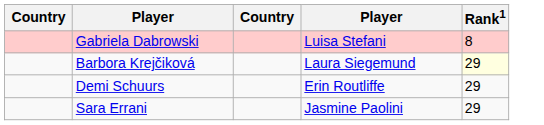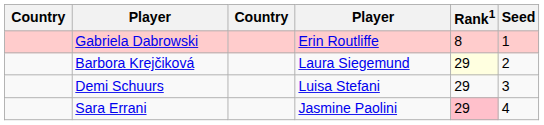+ column: Seed | 1 | 2 | 3 | 4
Gabriela Dabrowski | column 4: Luisa Stefani -> Erin Routliffe
Demi Schuurs | column 4: Erin Routliffe -> Luisa Stefani
Sara Errani | Rank1: no background -> pink background
